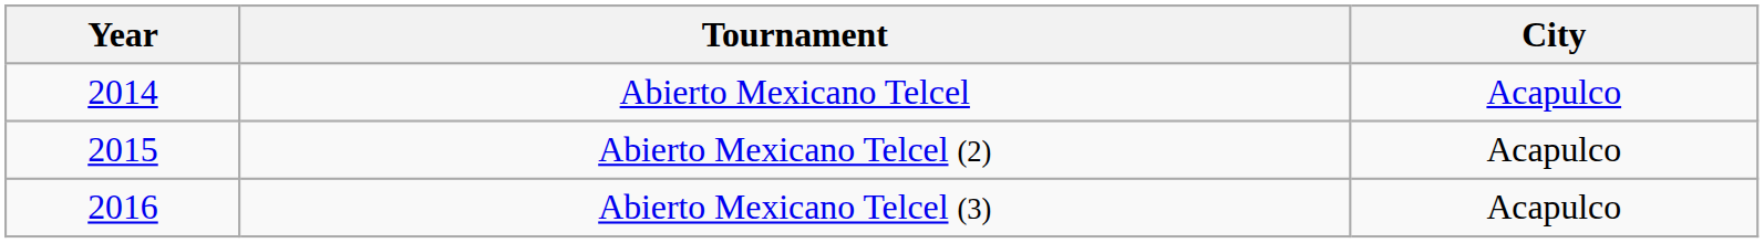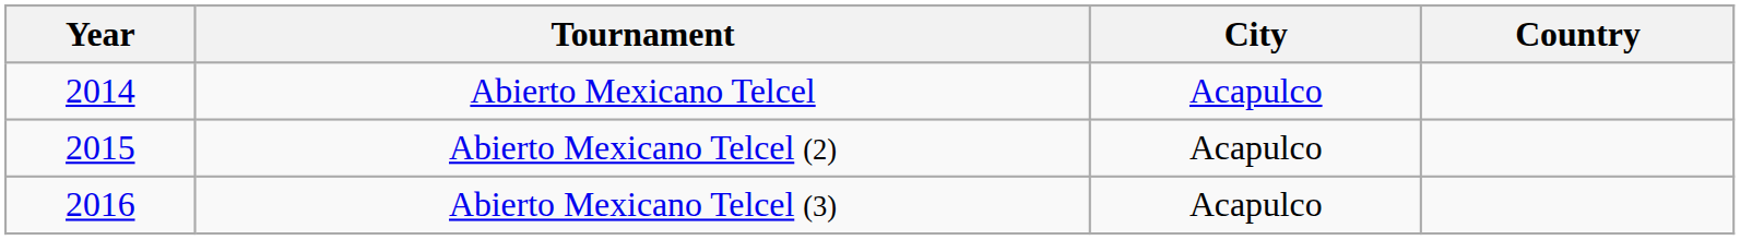+ column: Country
